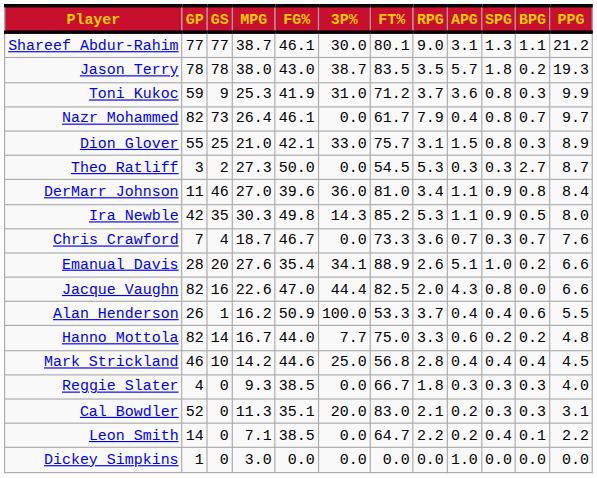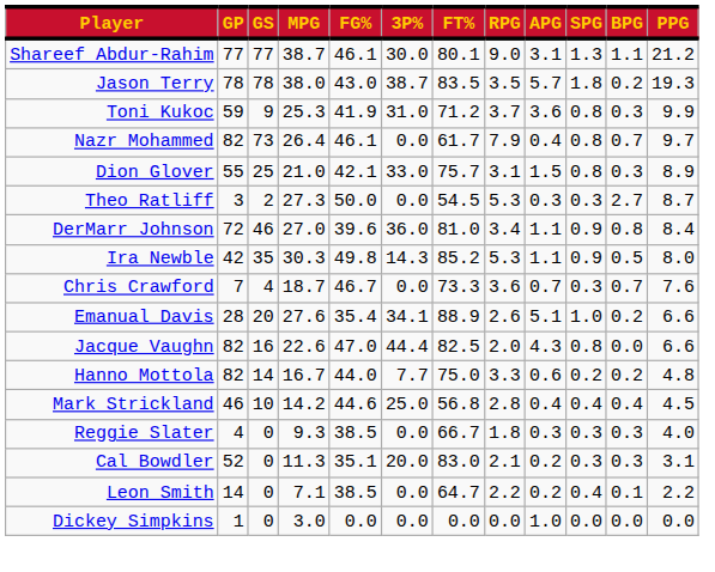DerMarr Johnson | GP: 11 -> 72
- row: Alan Henderson | 26 | 1 | 16.2 | 50.9 | 100.0 | 53.3 | 3.7 | 0.4 | 0.4 | 0.6 | 5.5
